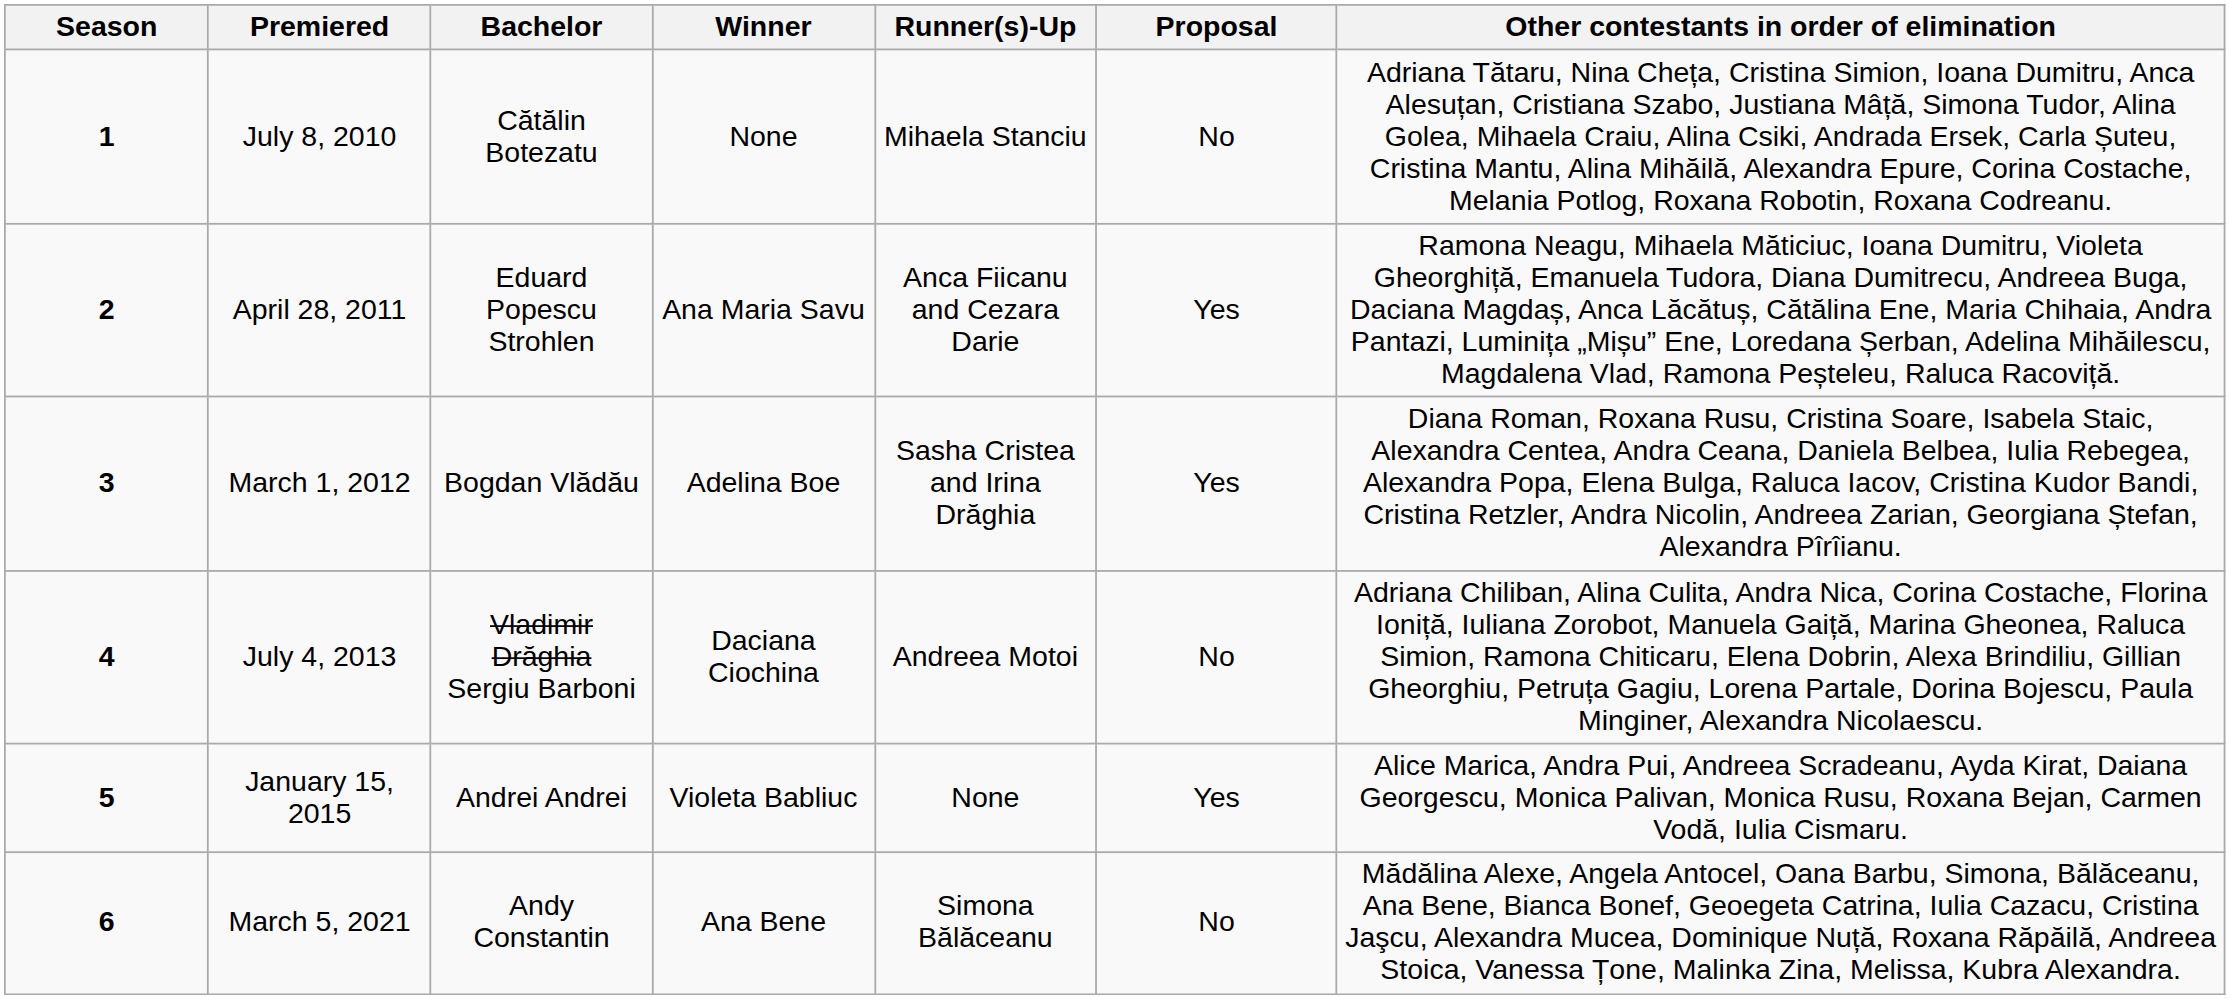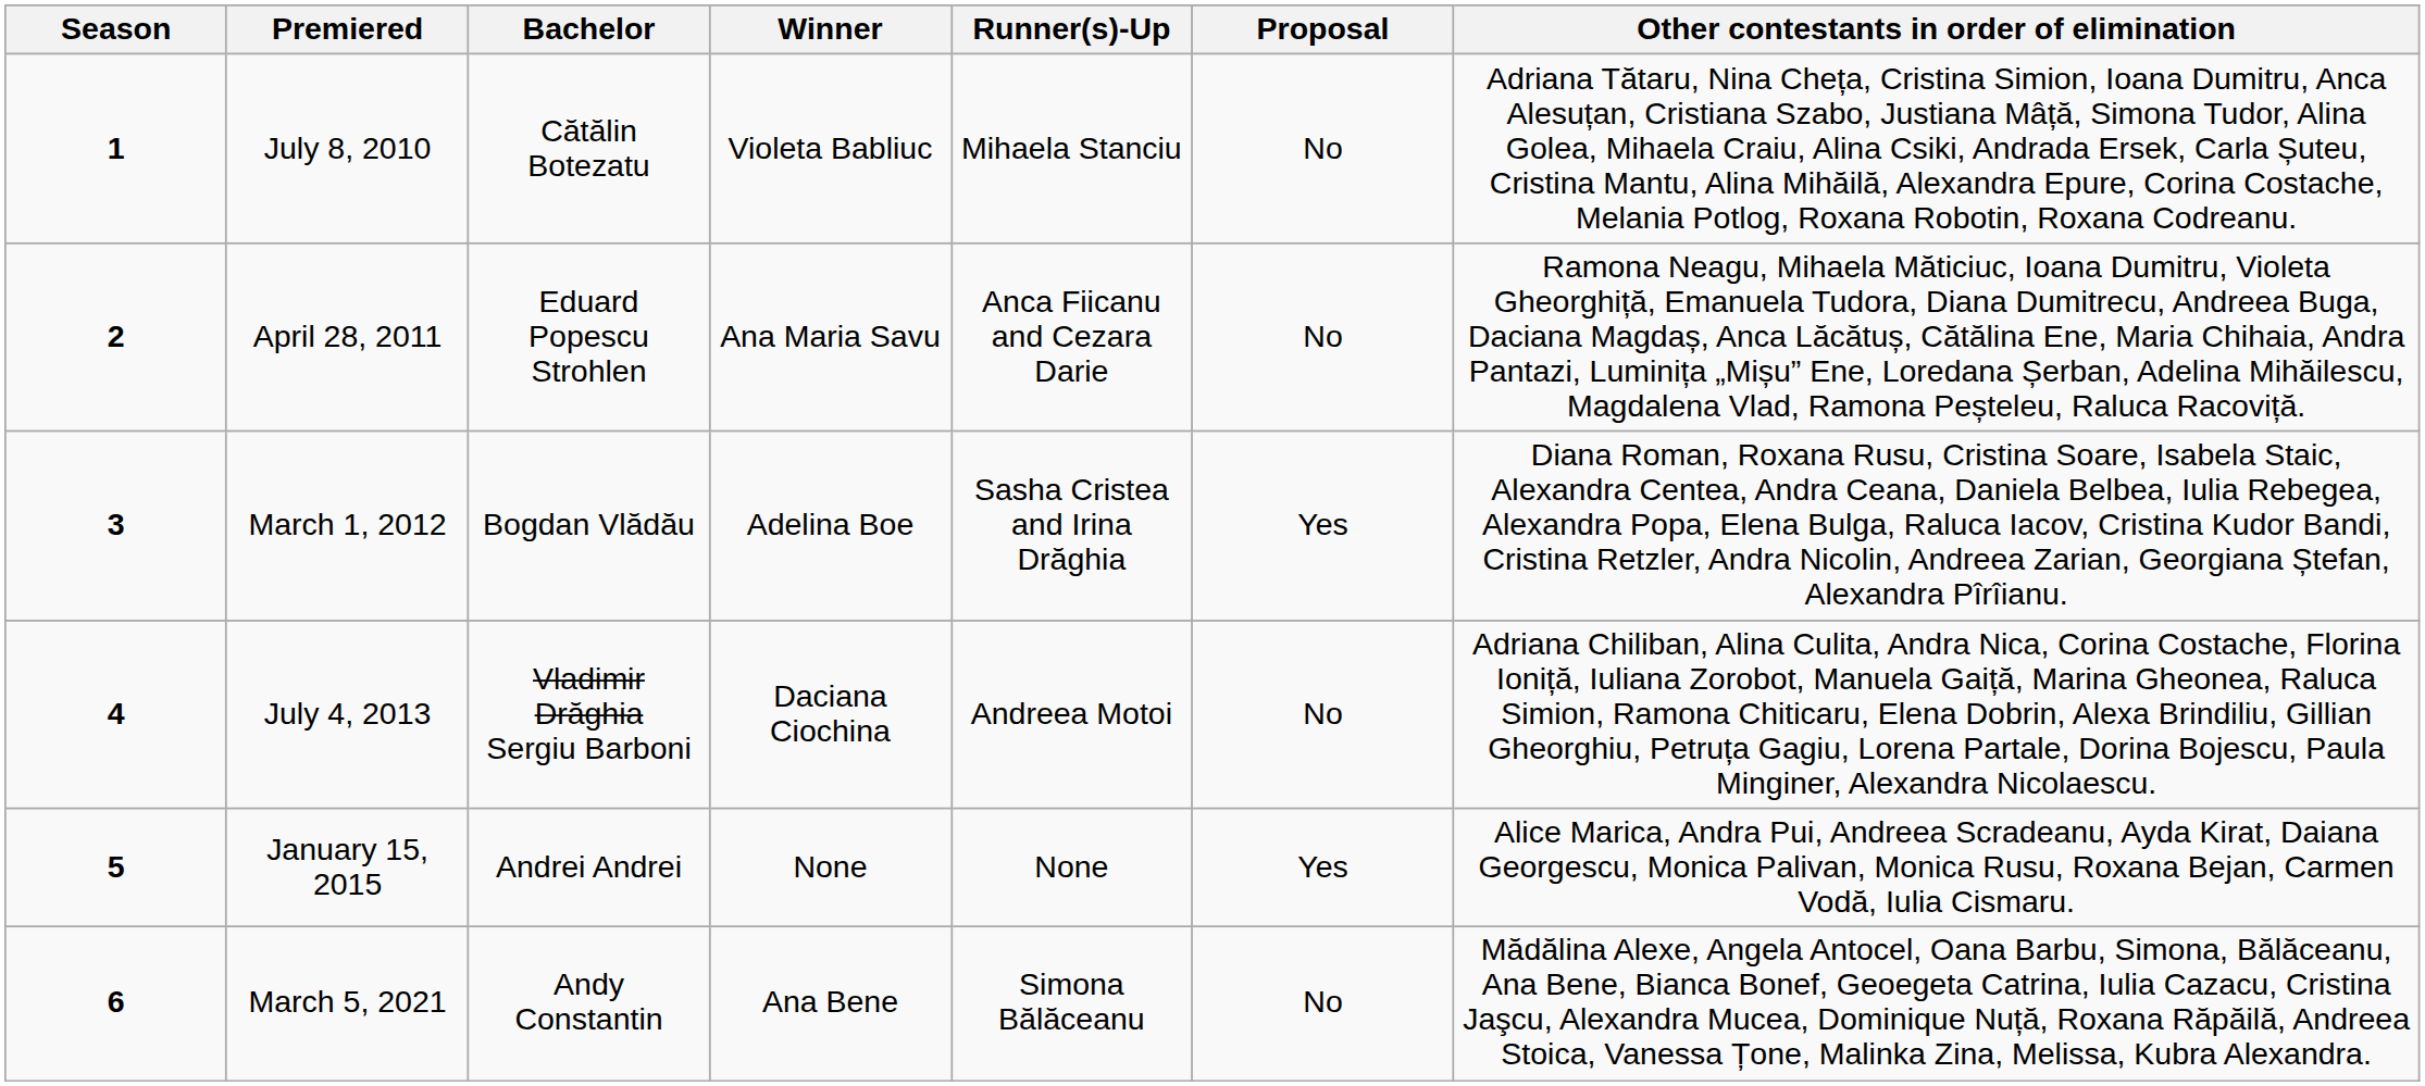July 8, 2010 | Winner: None -> Violeta Babliuc
April 28, 2011 | Proposal: Yes -> No
January 15, 2015 | Winner: Violeta Babliuc -> None
